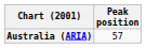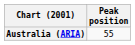Australia (ARIA) | Peak position: 57 -> 55
